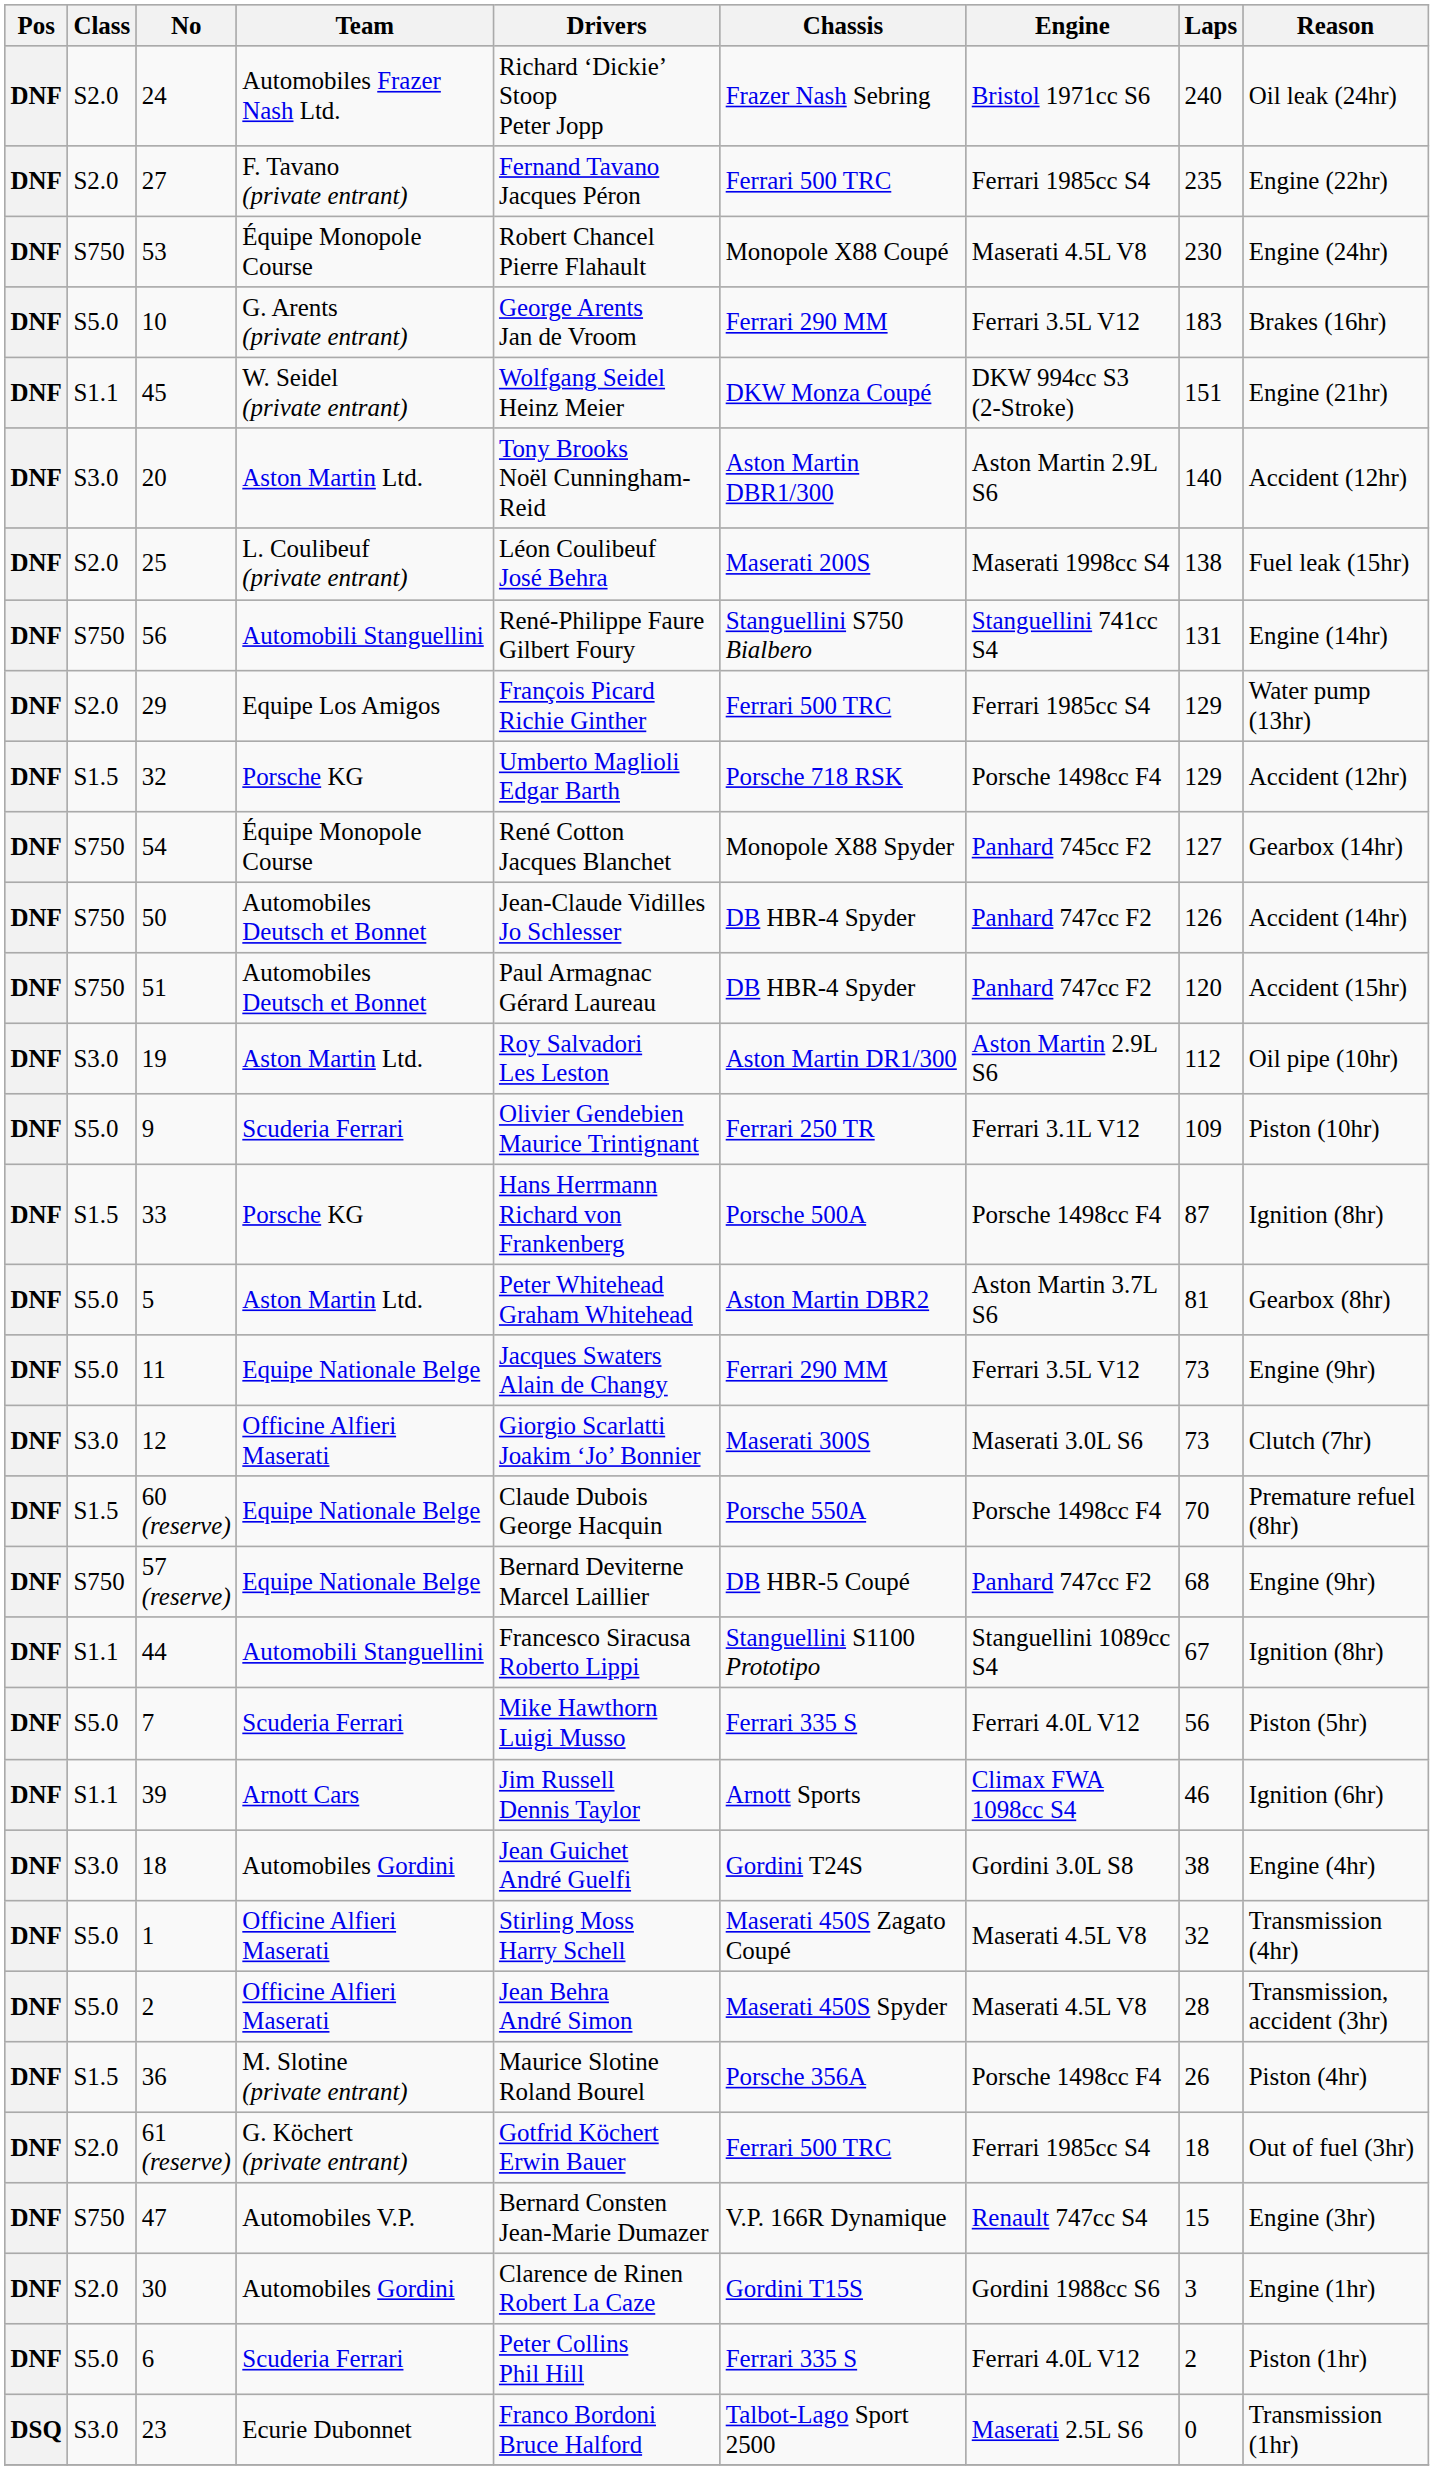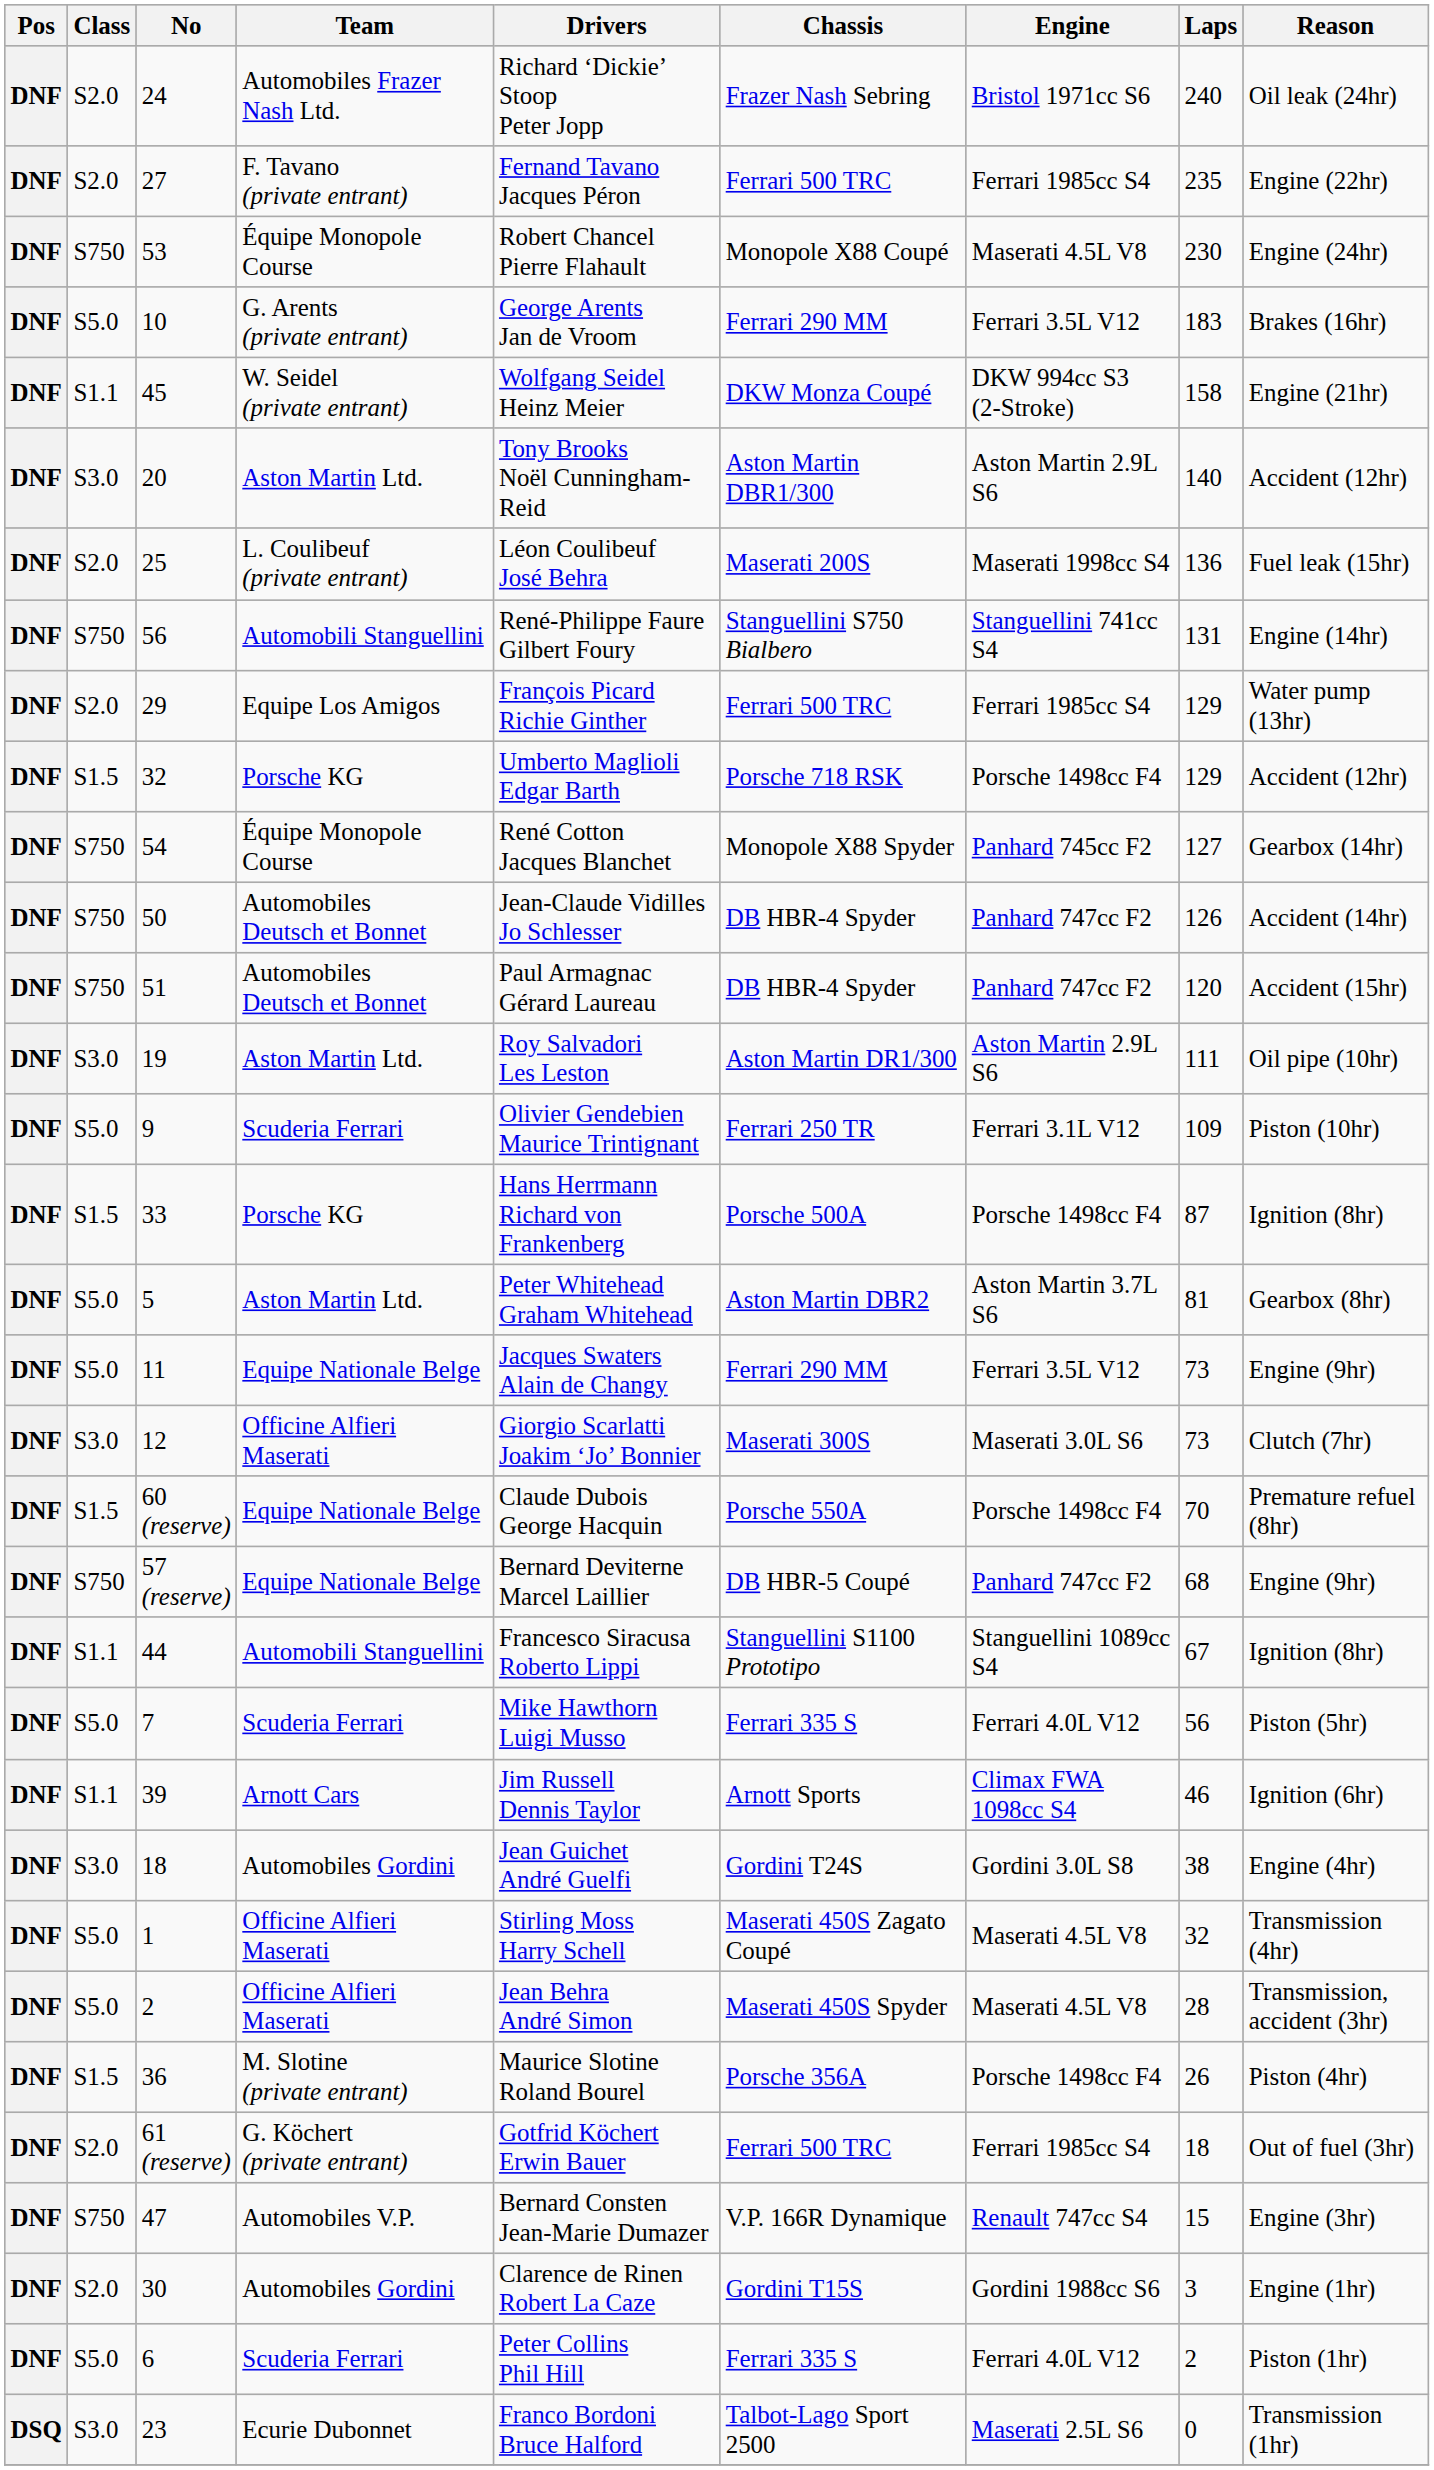45 | Laps: 151 -> 158
25 | Laps: 138 -> 136
19 | Laps: 112 -> 111
